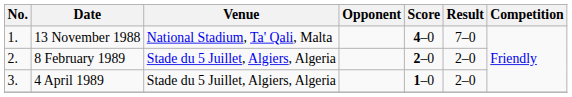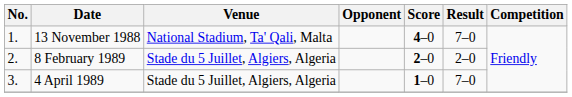4 April 1989 | Result: 2–0 -> 7–0
